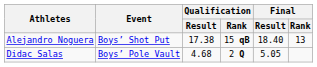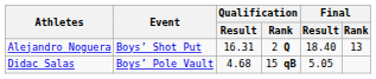Alejandro Noguera | Qualification / Result: 17.38 -> 16.31
Alejandro Noguera | Qualification / Rank: 15 qB -> 2 Q
Didac Salas | Qualification / Rank: 2 Q -> 15 qB
